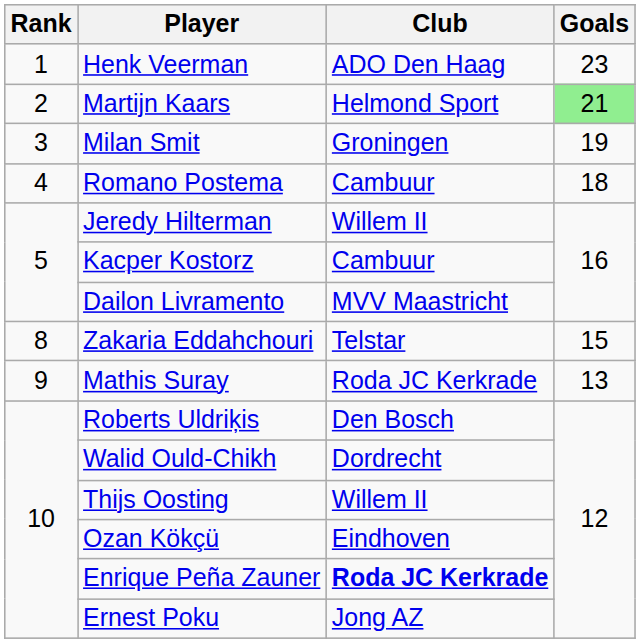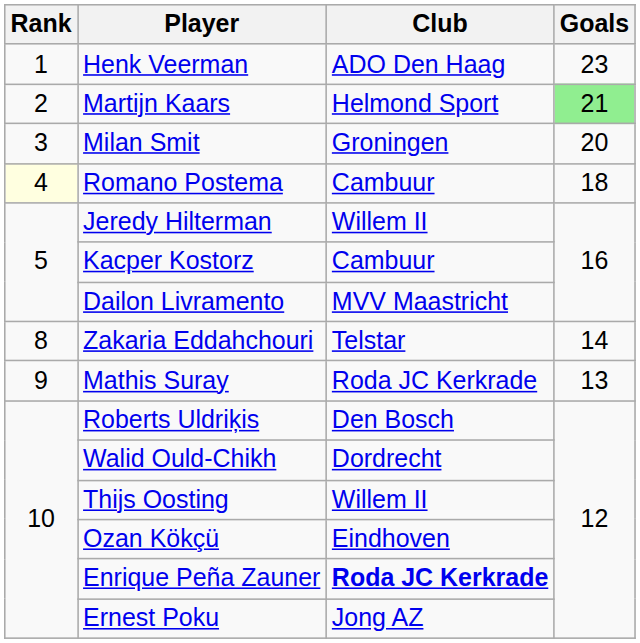Milan Smit | Goals: 19 -> 20
Romano Postema | Rank: no background -> lightyellow background
Zakaria Eddahchouri | Goals: 15 -> 14
